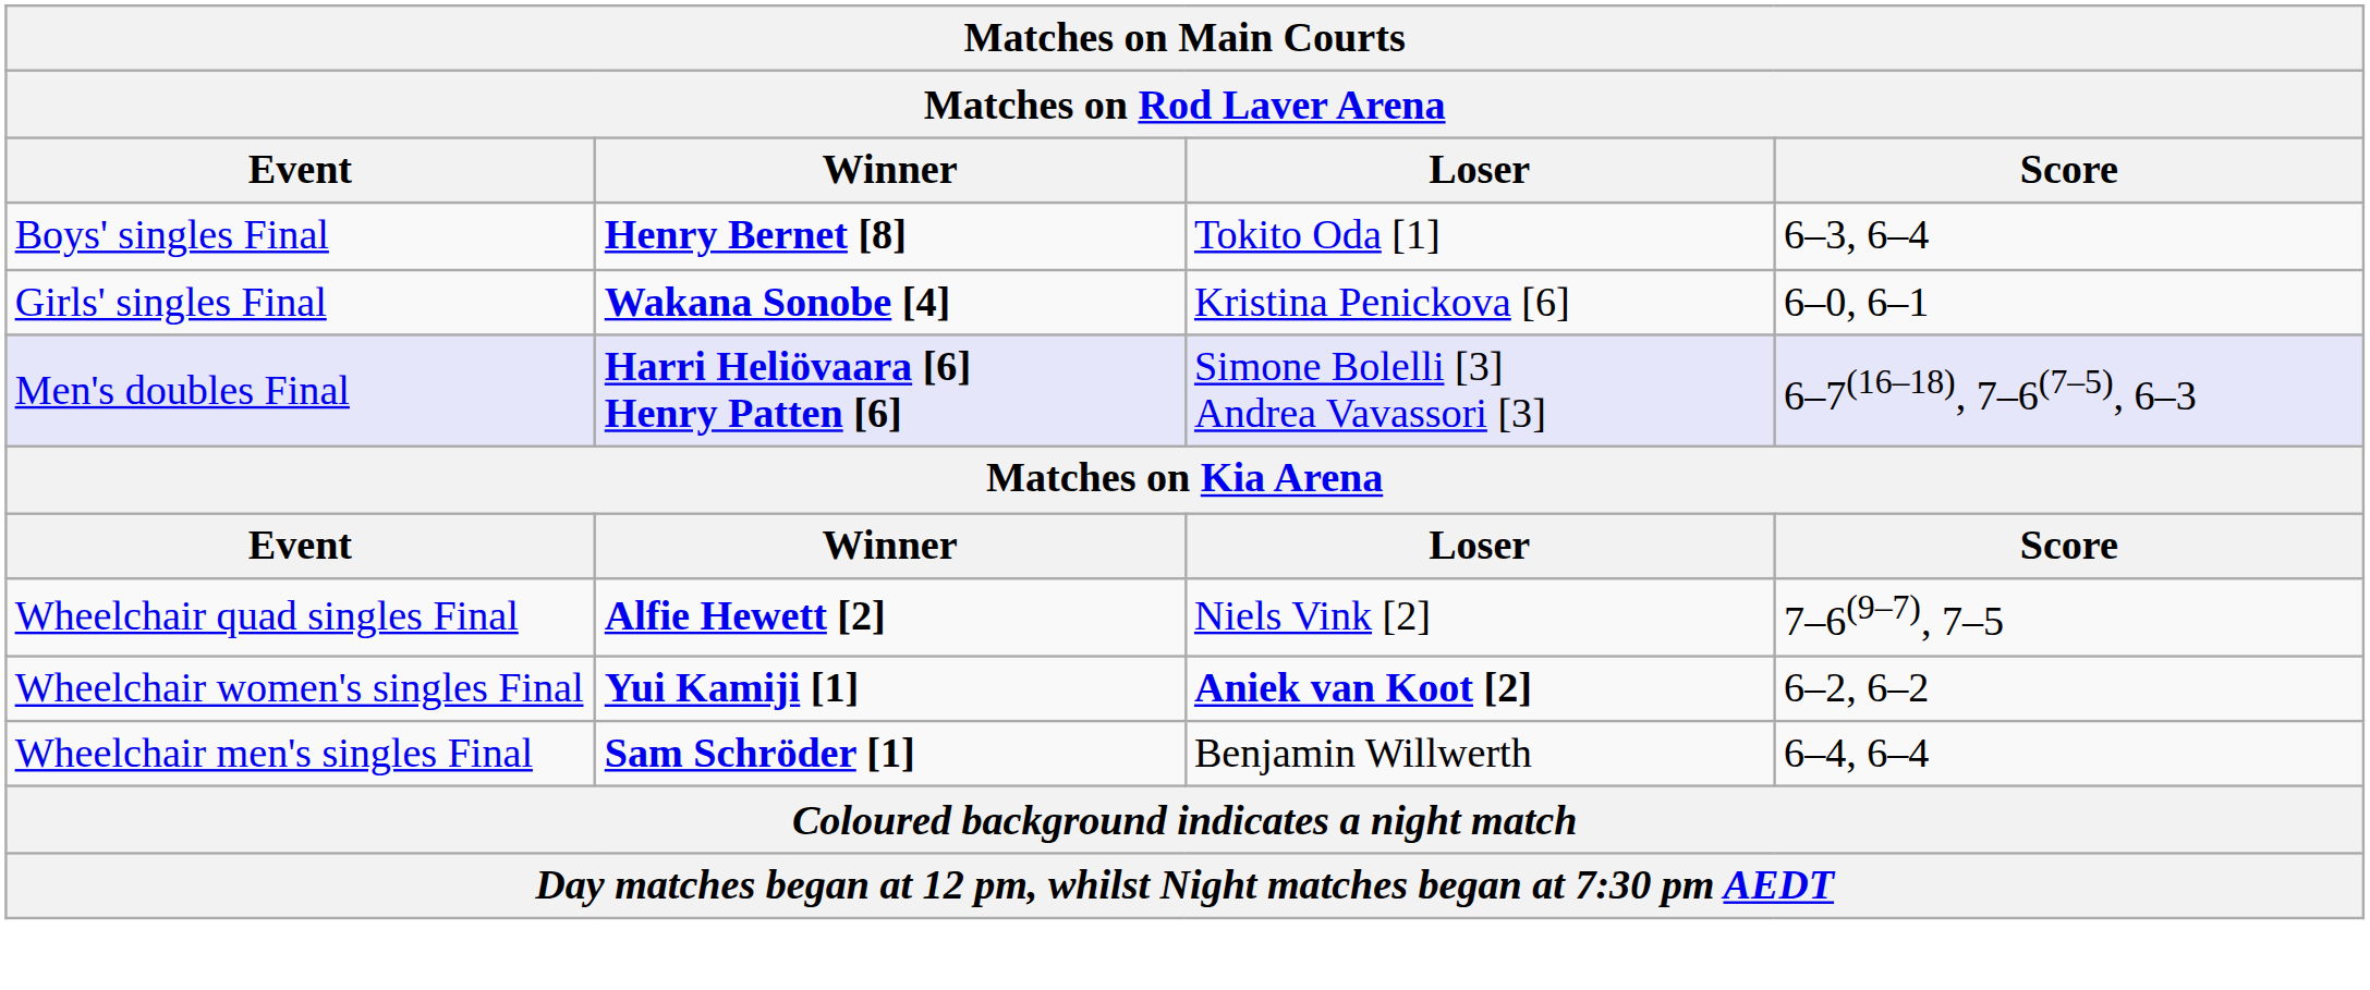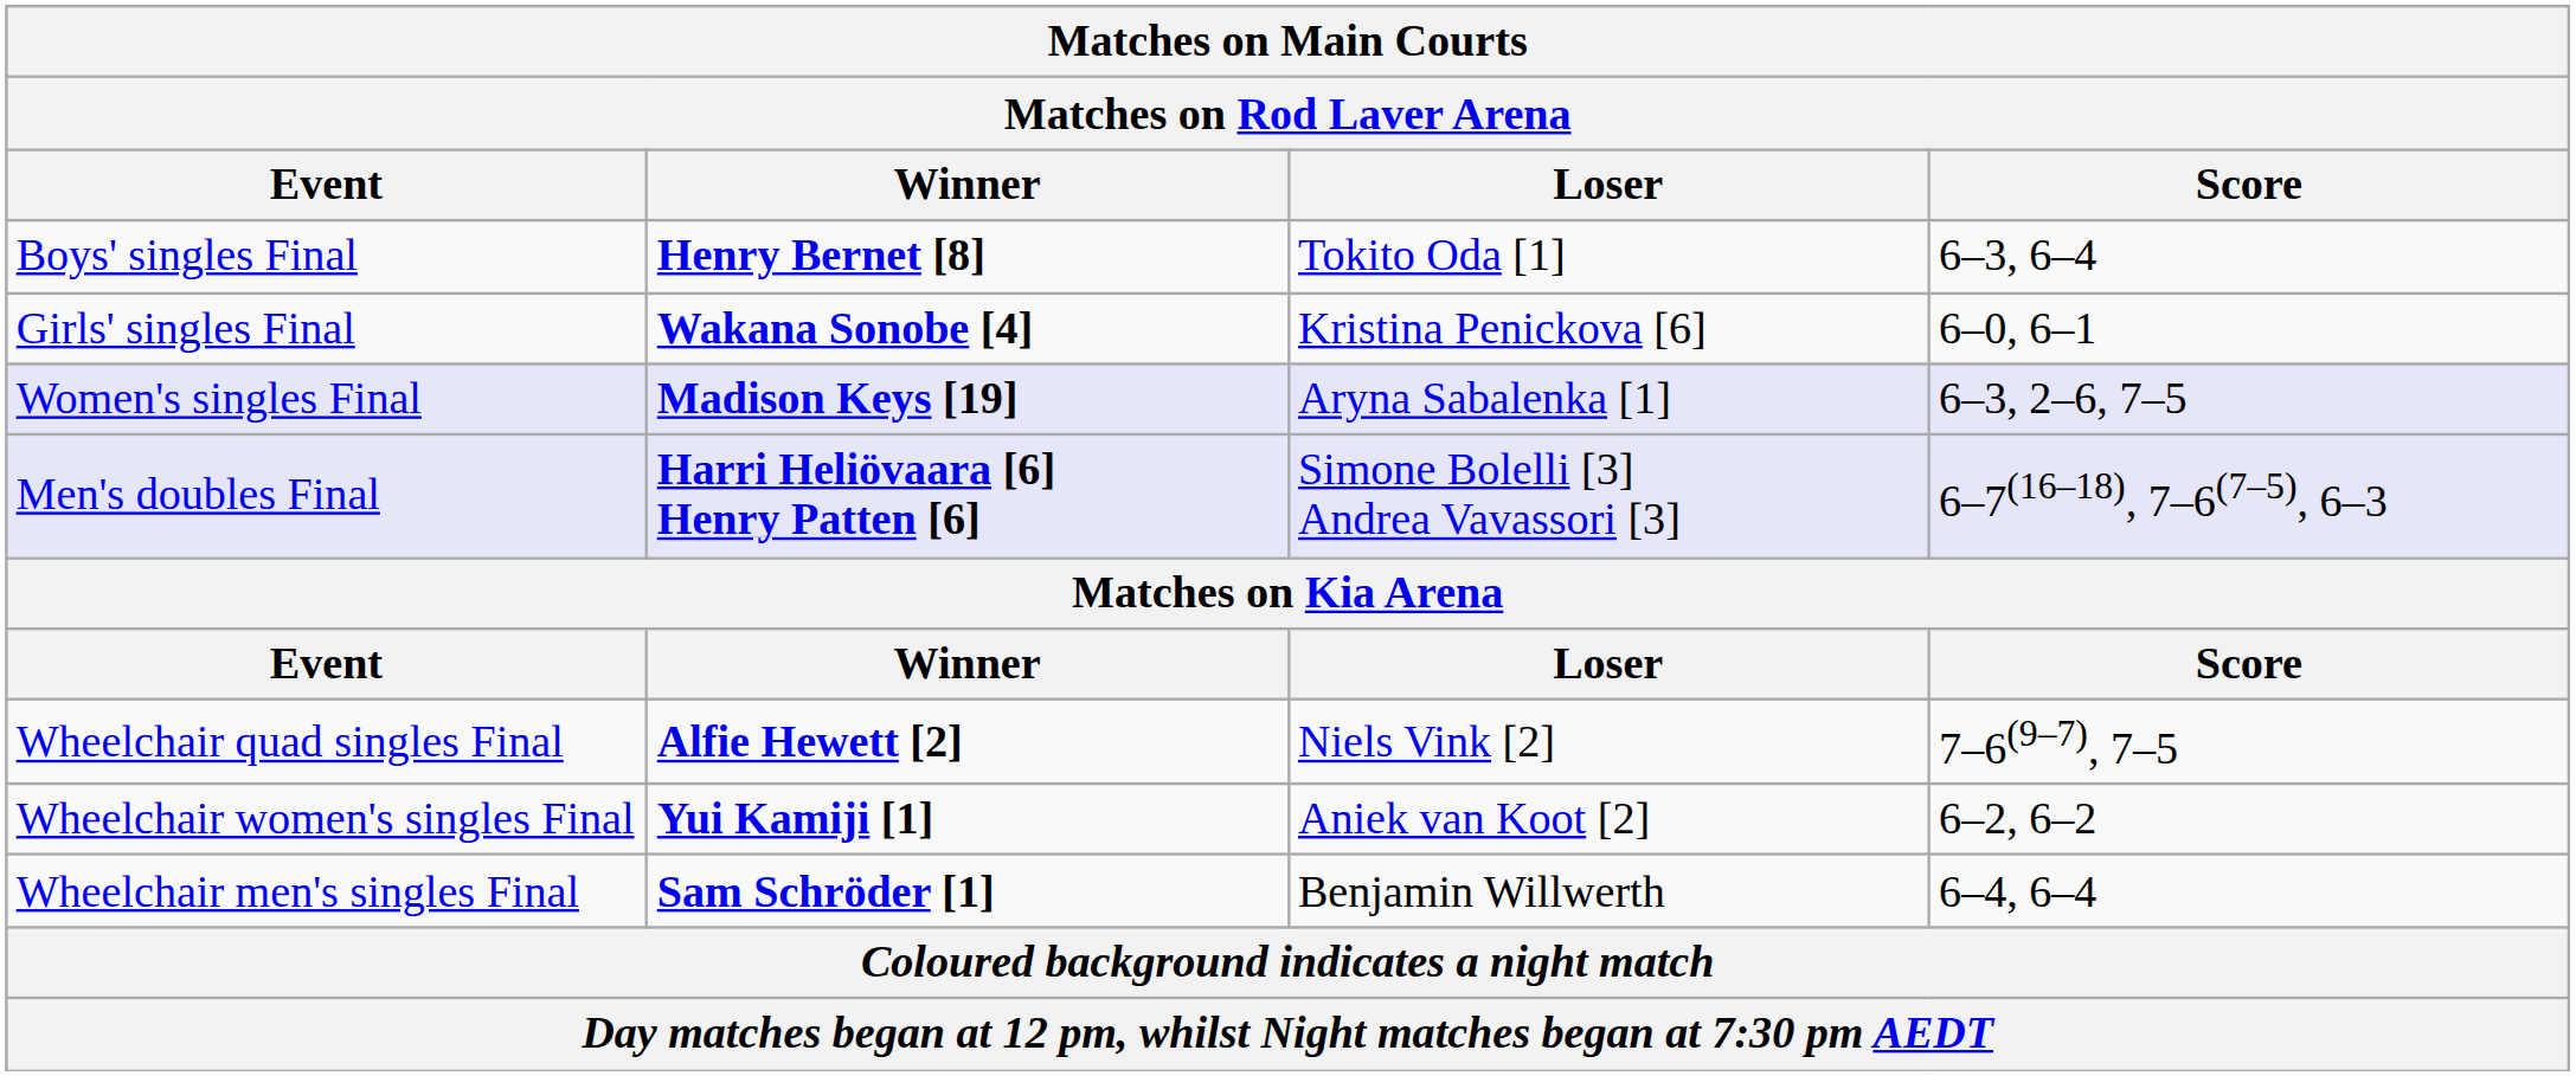+ row: Women's singles Final | Madison Keys [19] | Aryna Sabalenka [1] | 6–3, 2–6, 7–5
Wheelchair women's singles Final | Loser: bold -> normal
